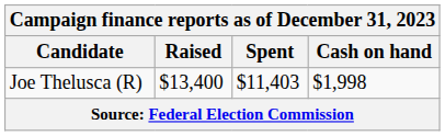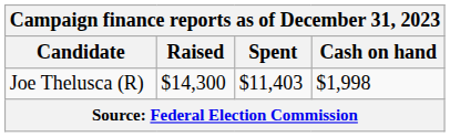Joe Thelusca (R) | Raised: $13,400 -> $14,300
